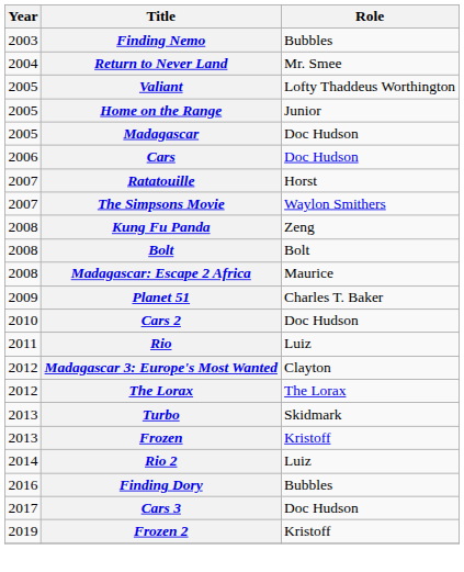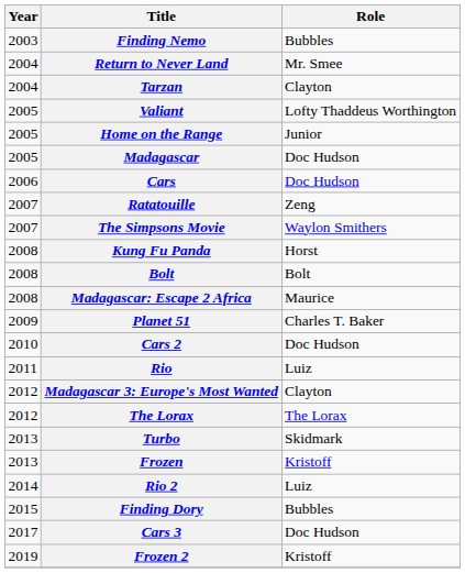+ row: 2004 | Tarzan | Clayton
Ratatouille | Role: Horst -> Zeng
Kung Fu Panda | Role: Zeng -> Horst
Finding Dory | Year: 2016 -> 2015
